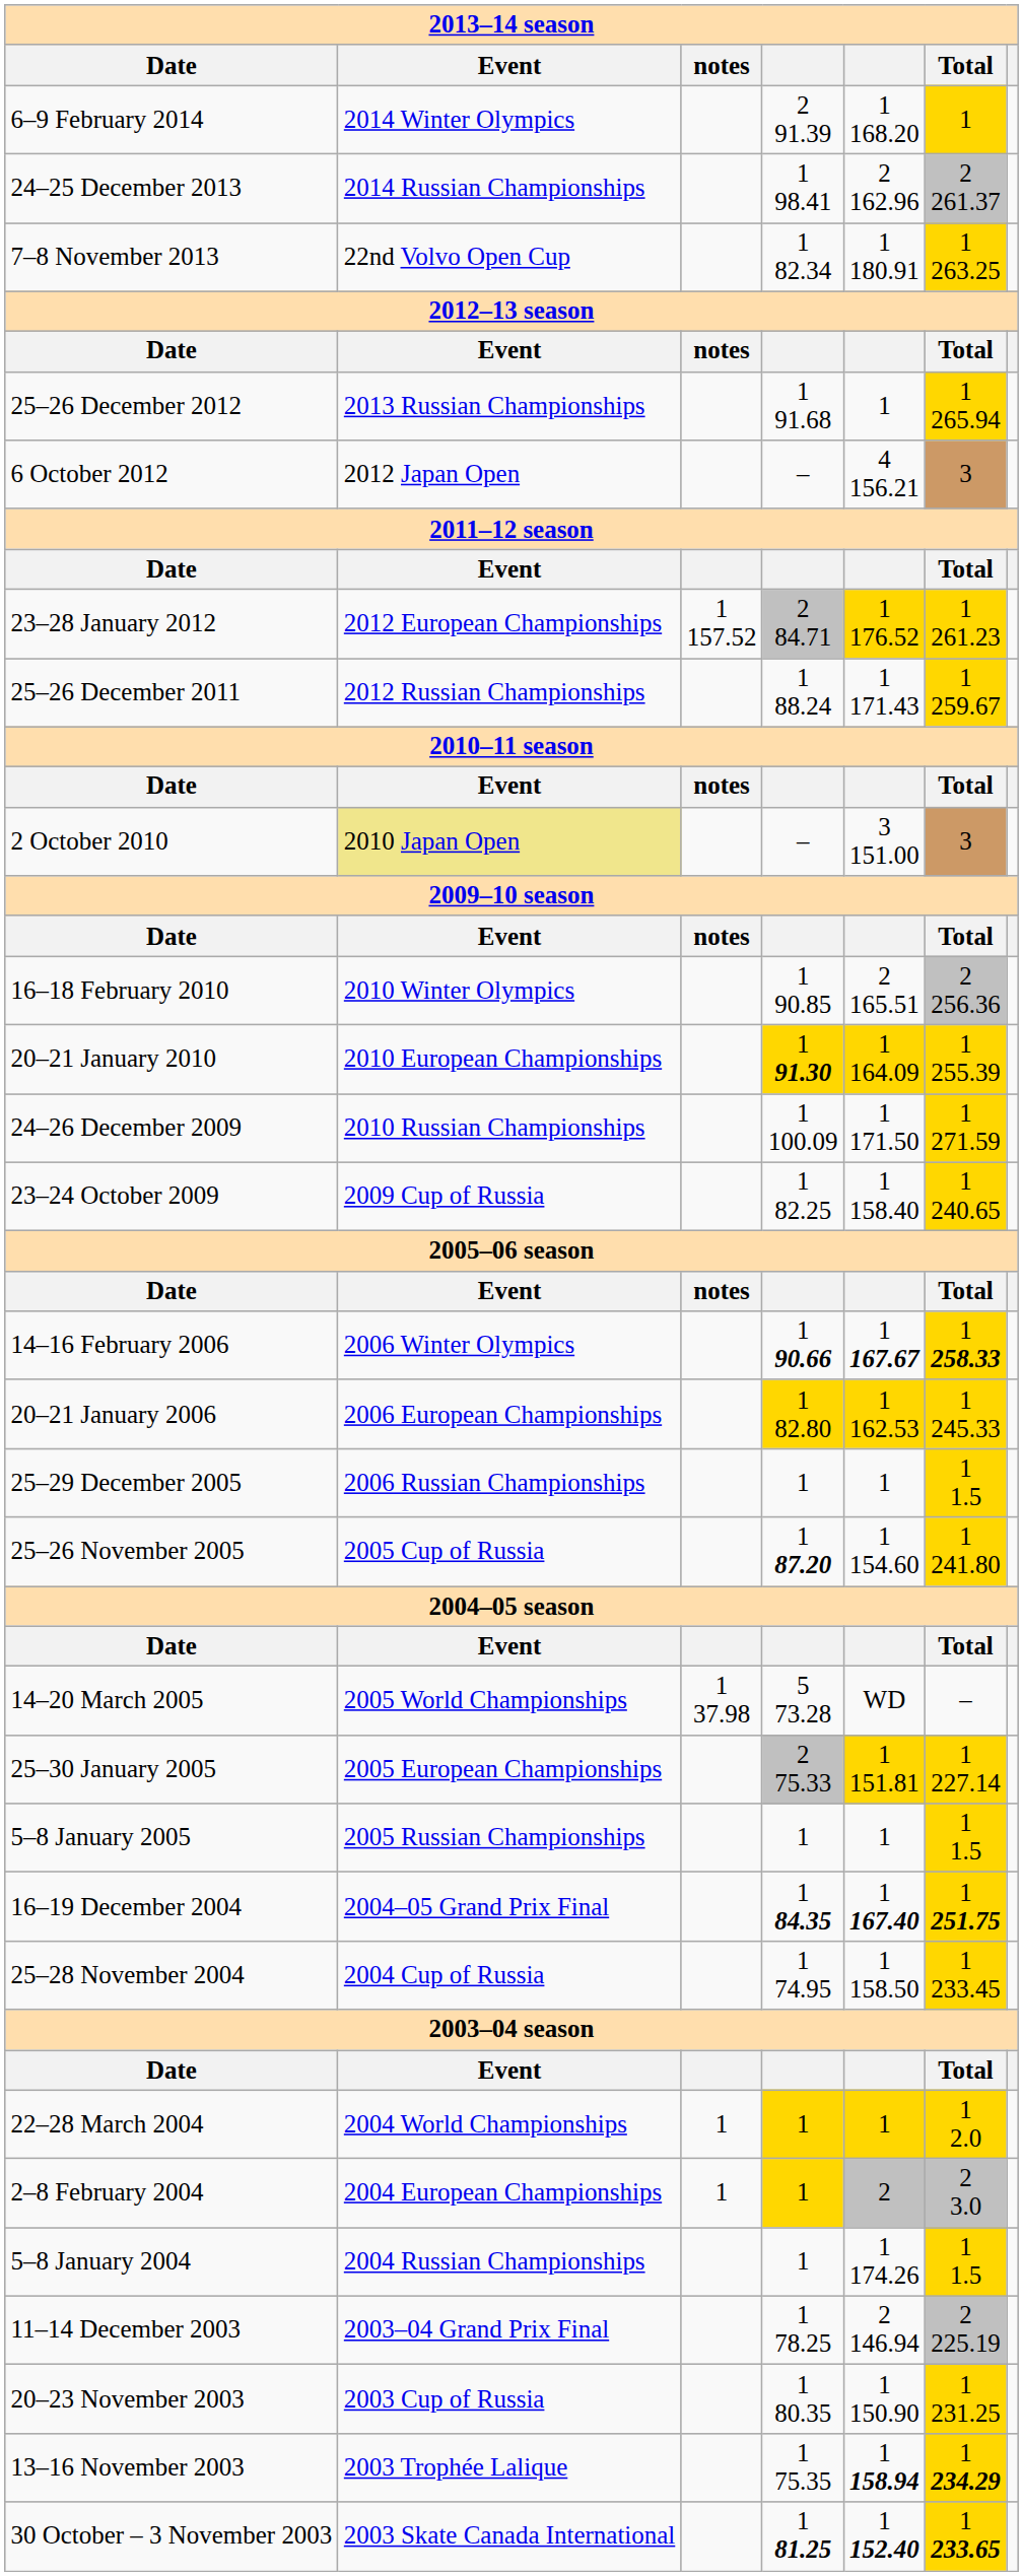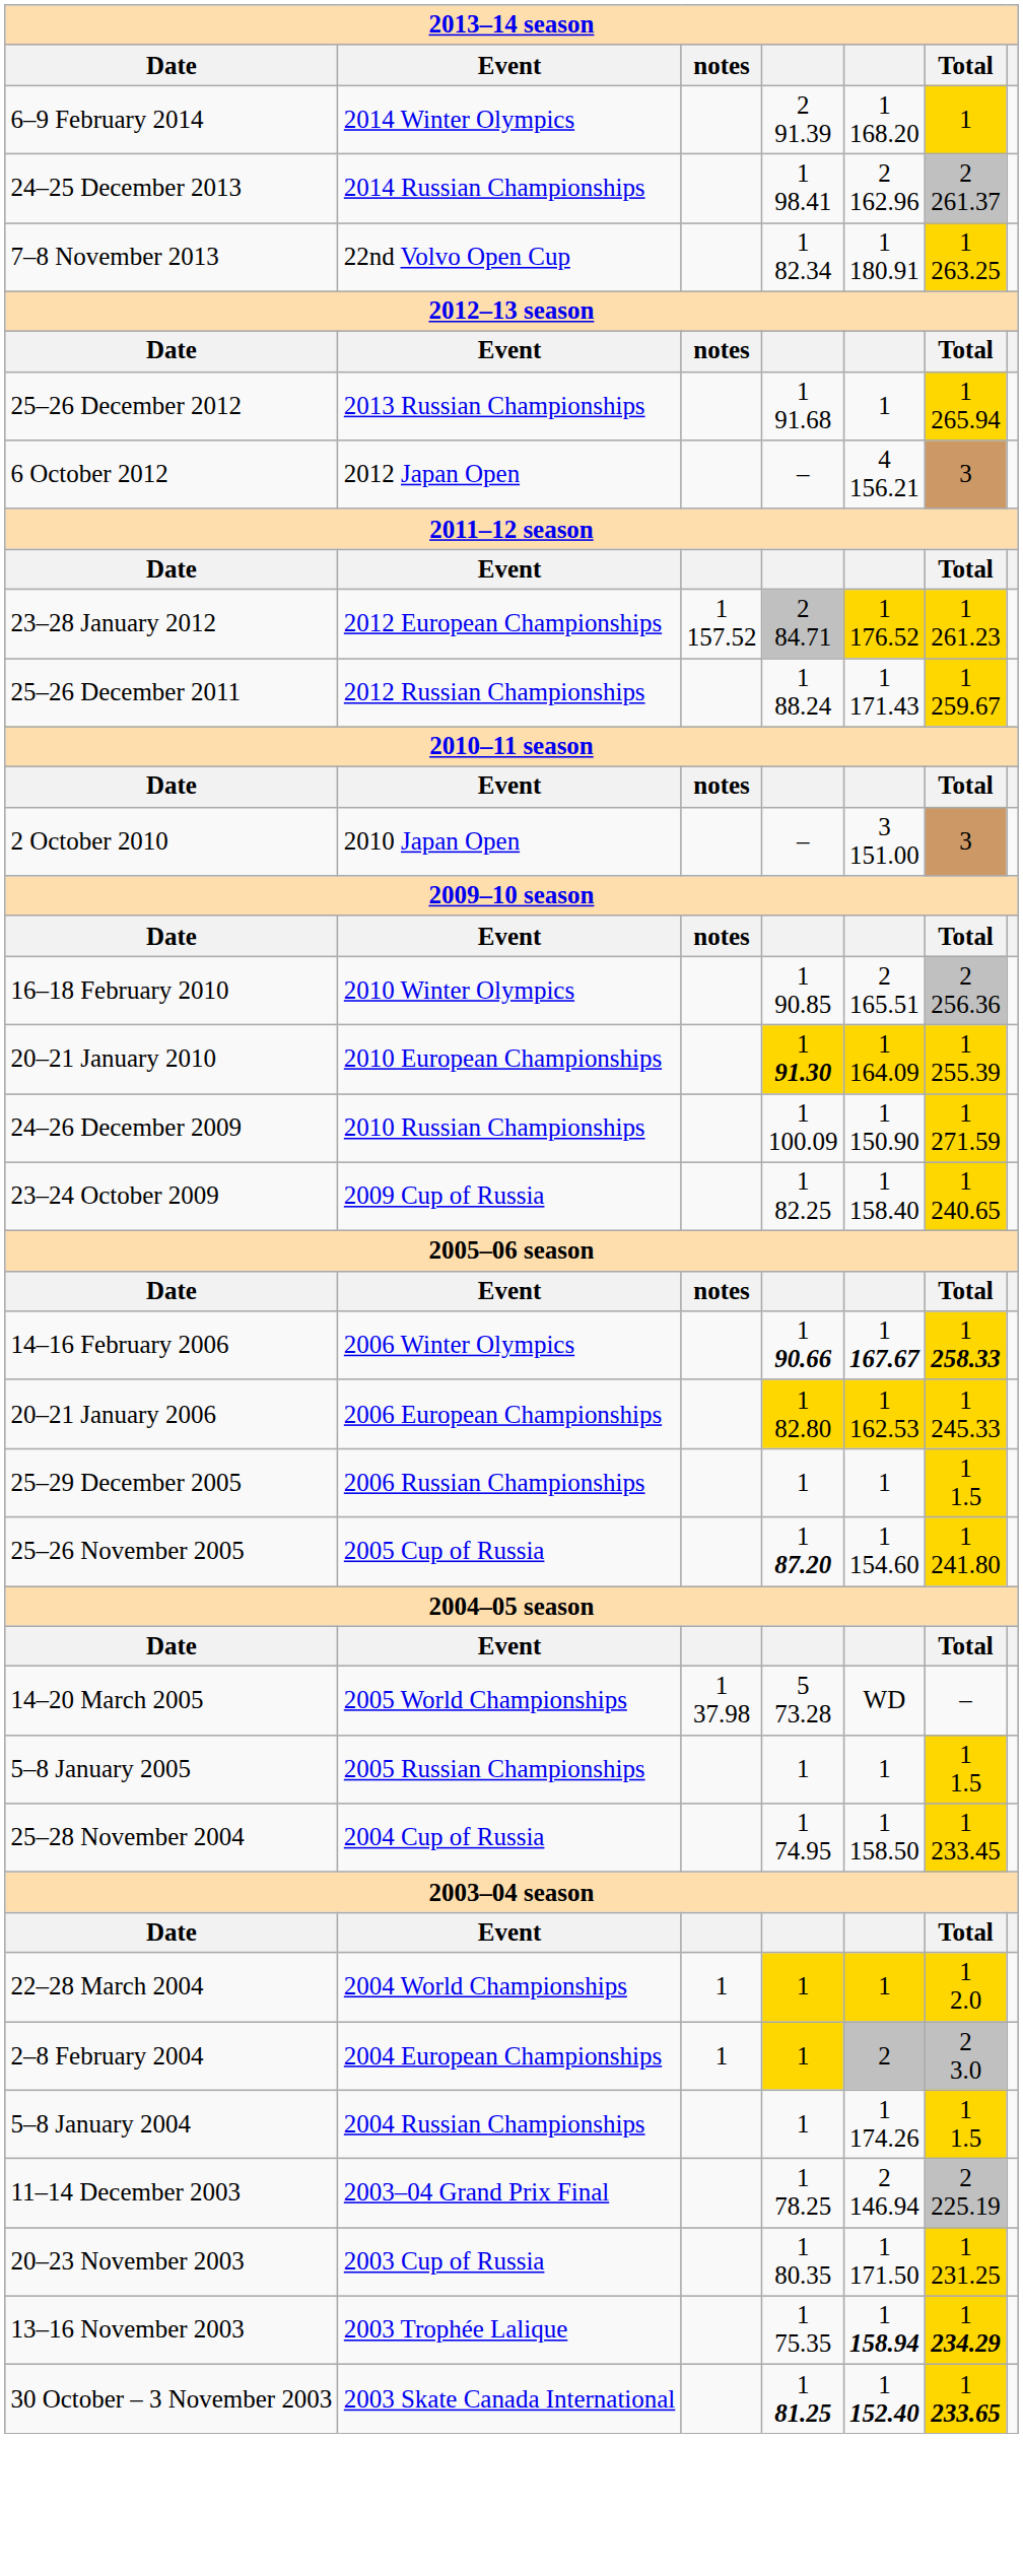2 October 2010 | Event: khaki background -> no background
24–26 December 2009 | column 5: 1 171.50 -> 1 150.90
- row: 25–30 January 2005 | 2005 European Championships | 2 75.33 | 1 151.81 | 1 227.14
- row: 16–19 December 2004 | 2004–05 Grand Prix Final | 1 84.35 | 1 167.40 | 1 251.75
20–23 November 2003 | column 5: 1 150.90 -> 1 171.50
